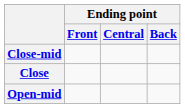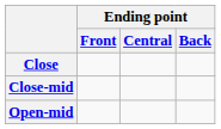rows swapped: Close <-> Close-mid
